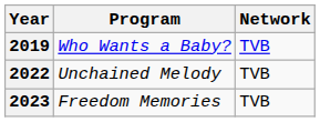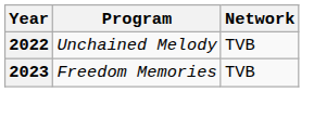- row: 2019 | Who Wants a Baby? | TVB
